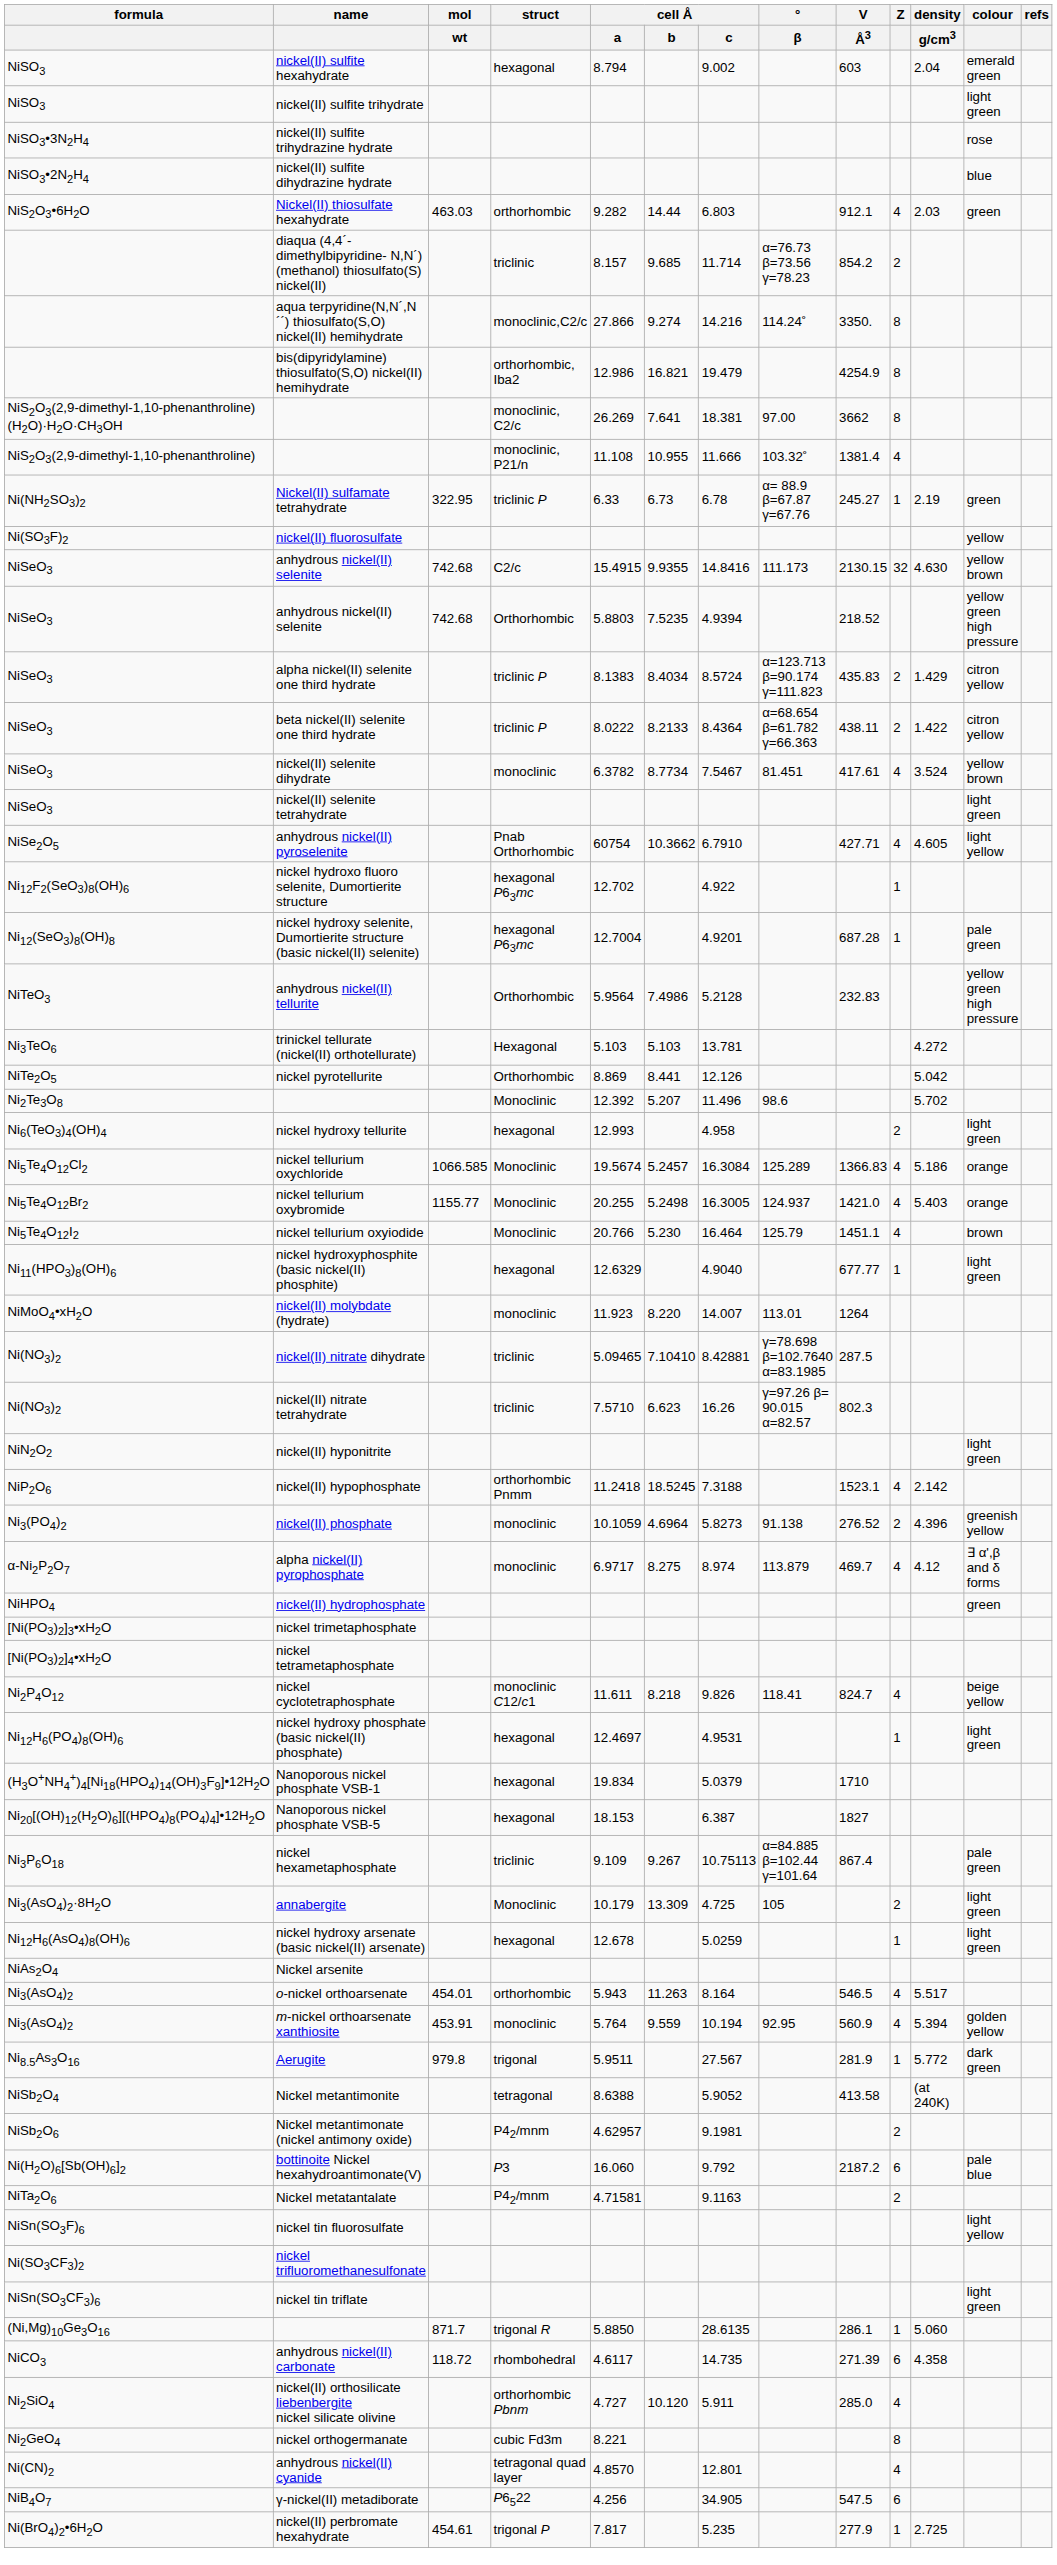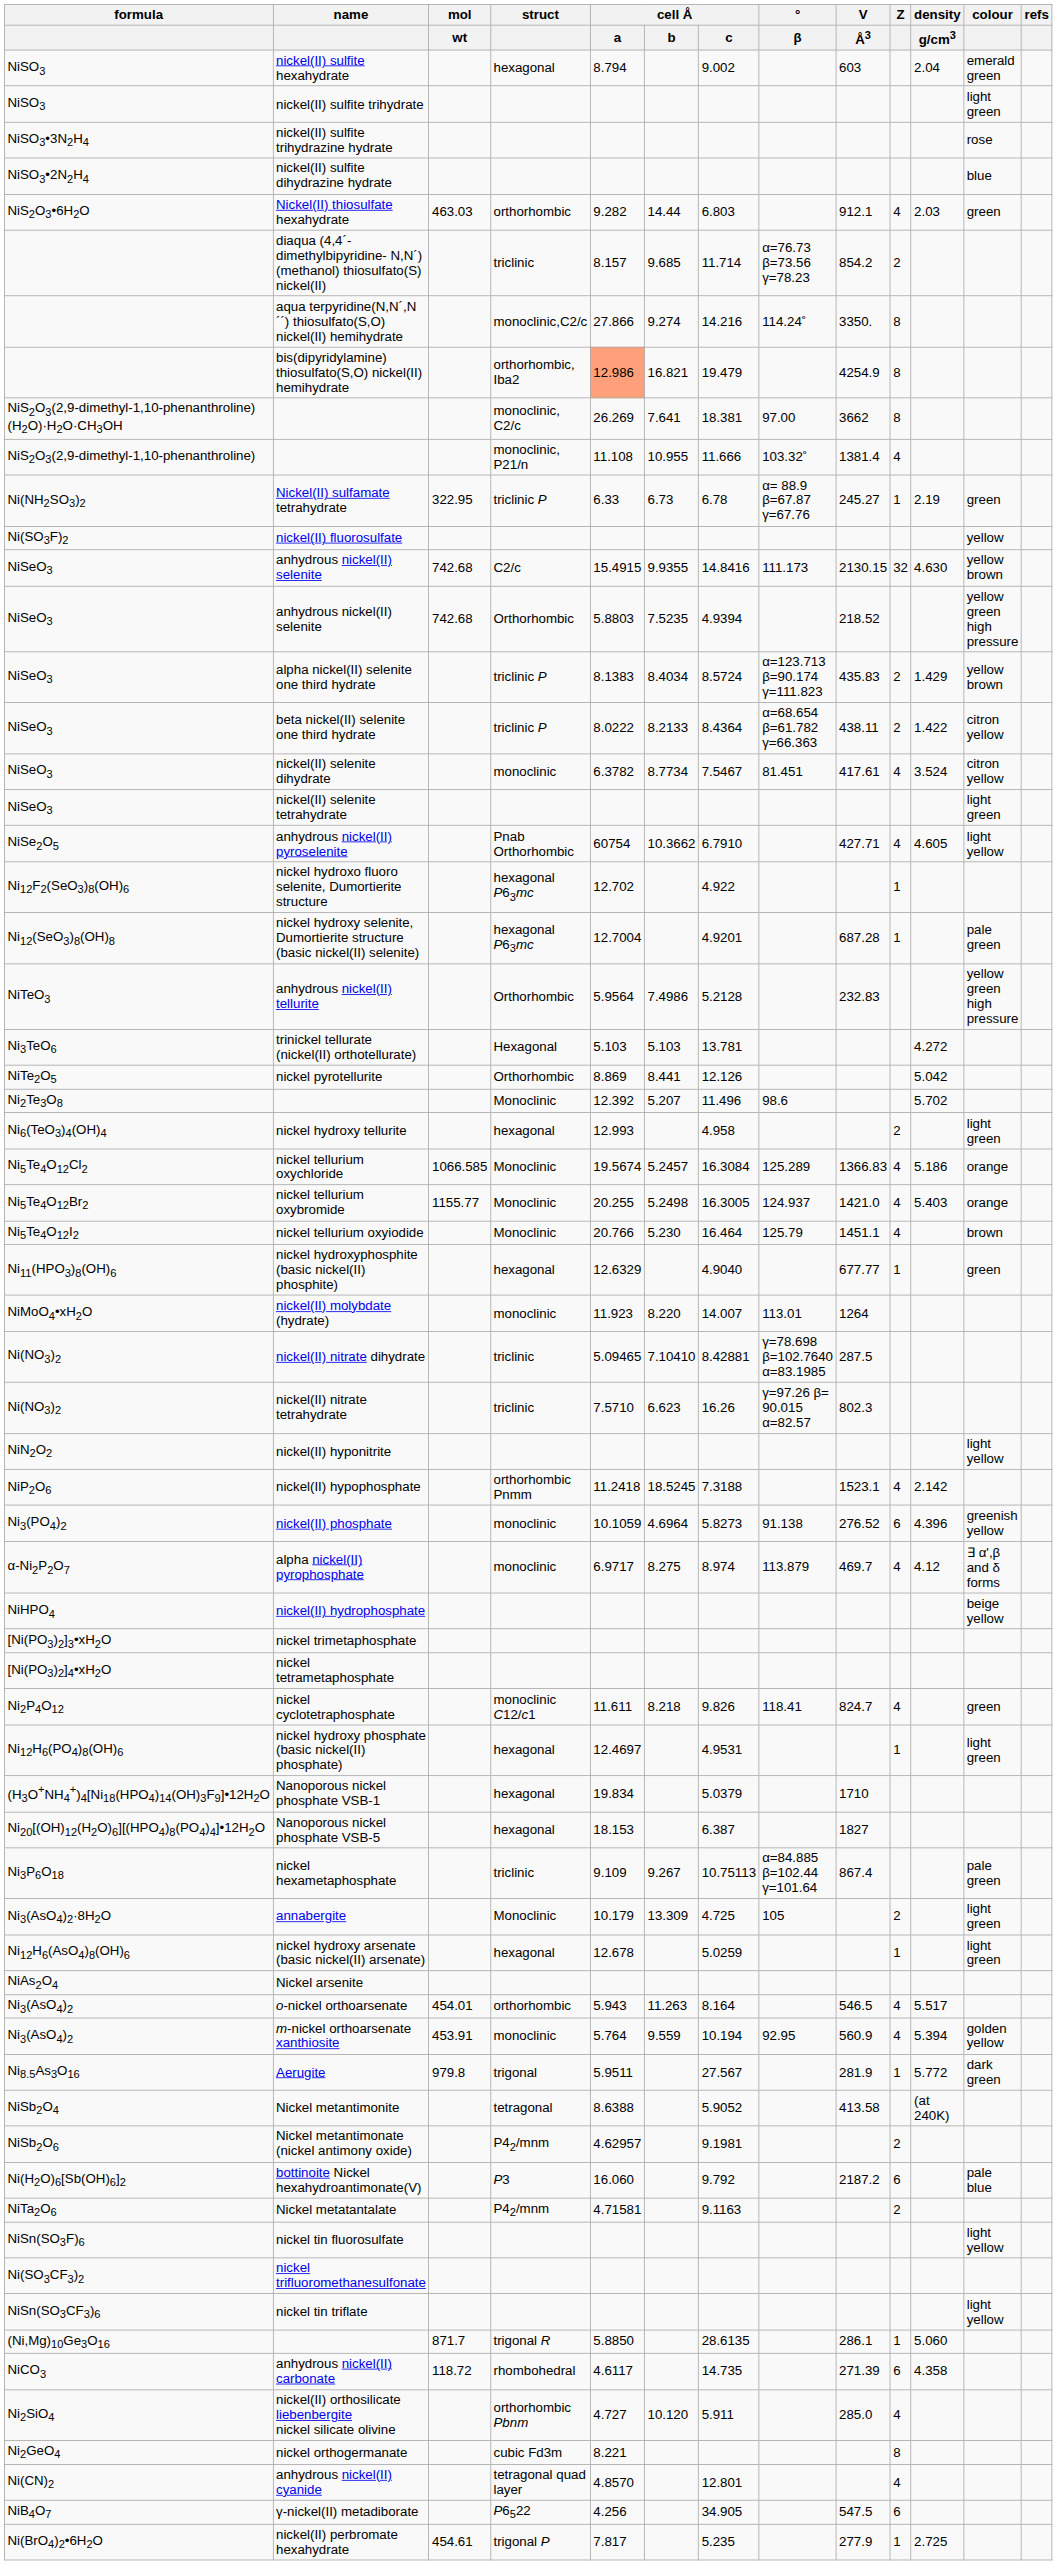bis(dipyridylamine) thiosulfato(S,O) nickel(II) hemihydrate | cell Å / a: no background -> lightsalmon background
alpha nickel(II) selenite one third hydrate | colour: citron yellow -> yellow brown
nickel(II) selenite dihydrate | colour: yellow brown -> citron yellow
nickel hydroxyphosphite (basic nickel(II) phosphite) | colour: light green -> green
nickel(II) hyponitrite | colour: light green -> light yellow
nickel(II) phosphate | Z: 2 -> 6
nickel(II) hydrophosphate | colour: green -> beige yellow
nickel cyclotetraphosphate | colour: beige yellow -> green
nickel tin triflate | colour: light green -> light yellow
